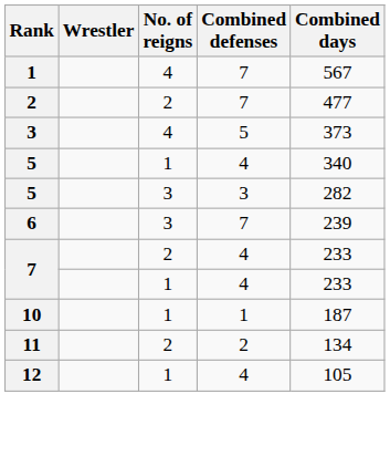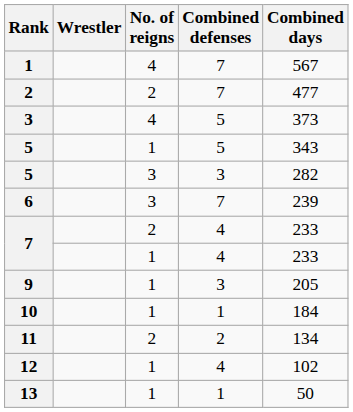5 / 1 | Combined defenses: 4 -> 5
5 / 1 | Combined days: 340 -> 343
+ row: 9 | 1 | 3 | 205
10 | Combined days: 187 -> 184
12 | Combined days: 105 -> 102
+ row: 13 | 1 | 1 | 50
